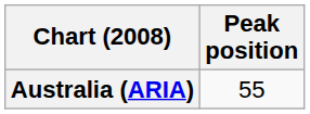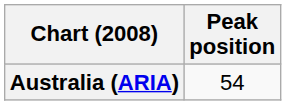Australia (ARIA) | Peak position: 55 -> 54
